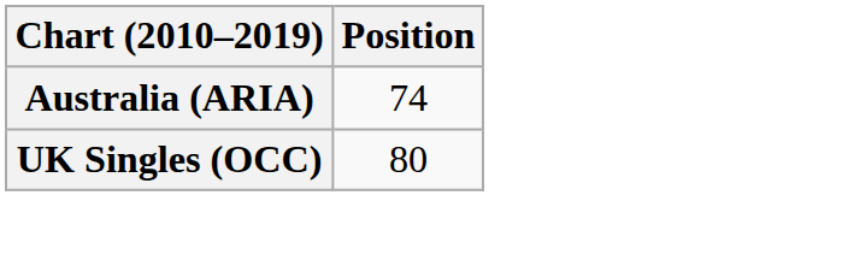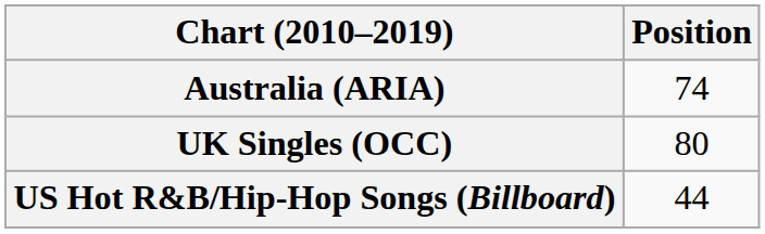+ row: US Hot R&B/Hip-Hop Songs (Billboard) | 44
